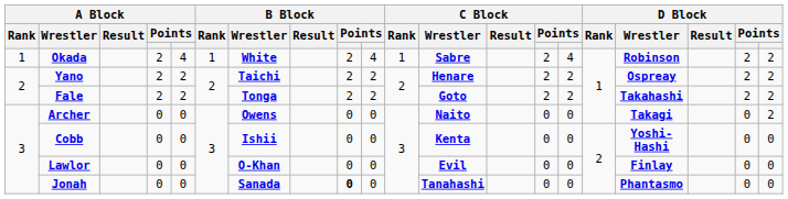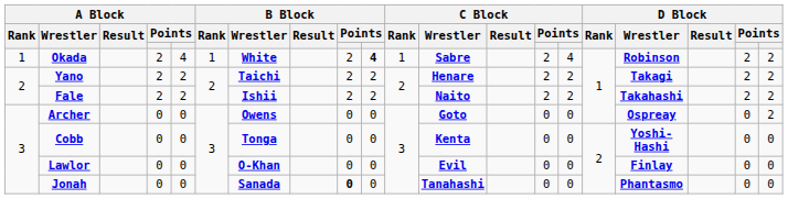Okada | column 10: normal -> bold
Yano | D Block / Wrestler: Ospreay -> Takagi
Fale | B Block / Wrestler: Tonga -> Ishii
Fale | C Block / Wrestler: Goto -> Naito
Archer | C Block / Wrestler: Naito -> Goto
Archer | D Block / Wrestler: Takagi -> Ospreay
Cobb | B Block / Wrestler: Ishii -> Tonga
